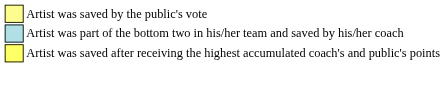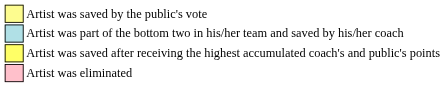+ row: Artist was eliminated
